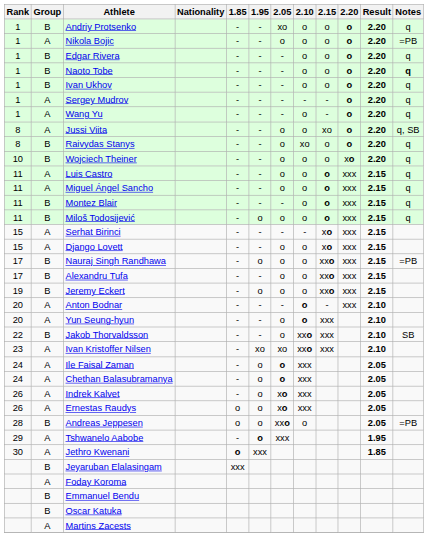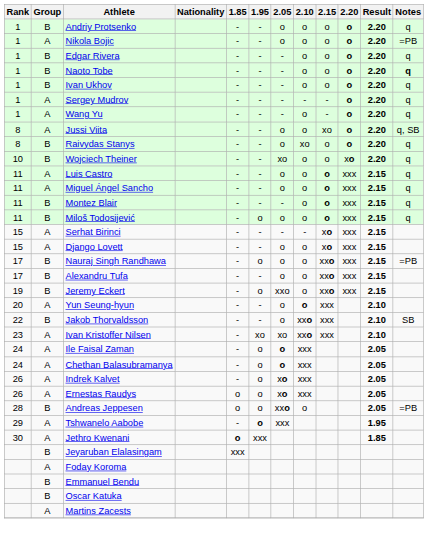Andriy Protsenko | 2.05: xo -> o
Wojciech Theiner | 2.05: o -> xo
Jeremy Eckert | 2.05: o -> xxo
- row: 20 | A | Anton Bodnar | - | - | - | o | - | xxx | 2.10
